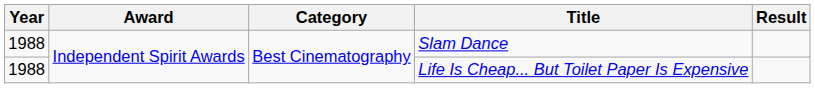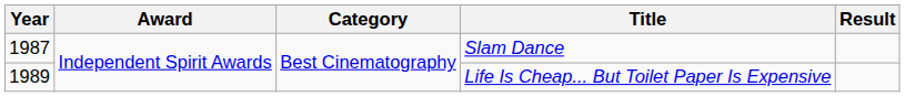Slam Dance | Year: 1988 -> 1987
Life Is Cheap... But Toilet Paper Is Expensive | Year: 1988 -> 1989
